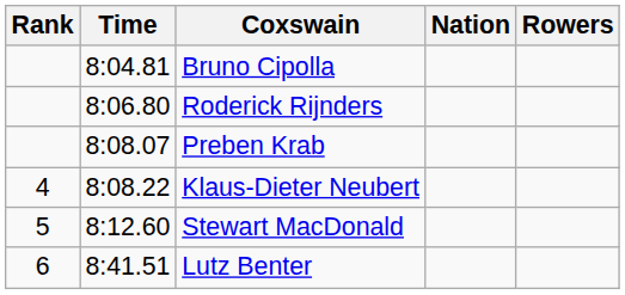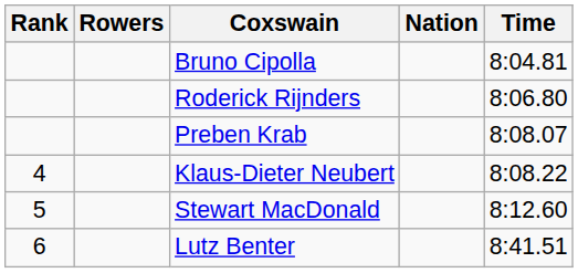columns swapped: Rowers <-> Time
